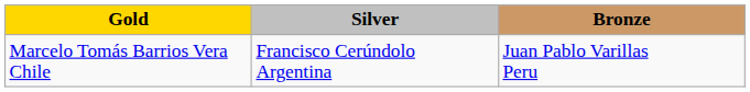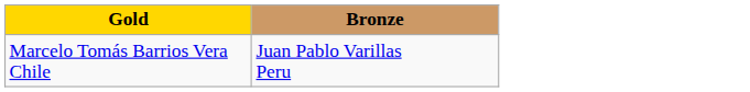- column: Silver | Francisco Cerúndolo Argentina
